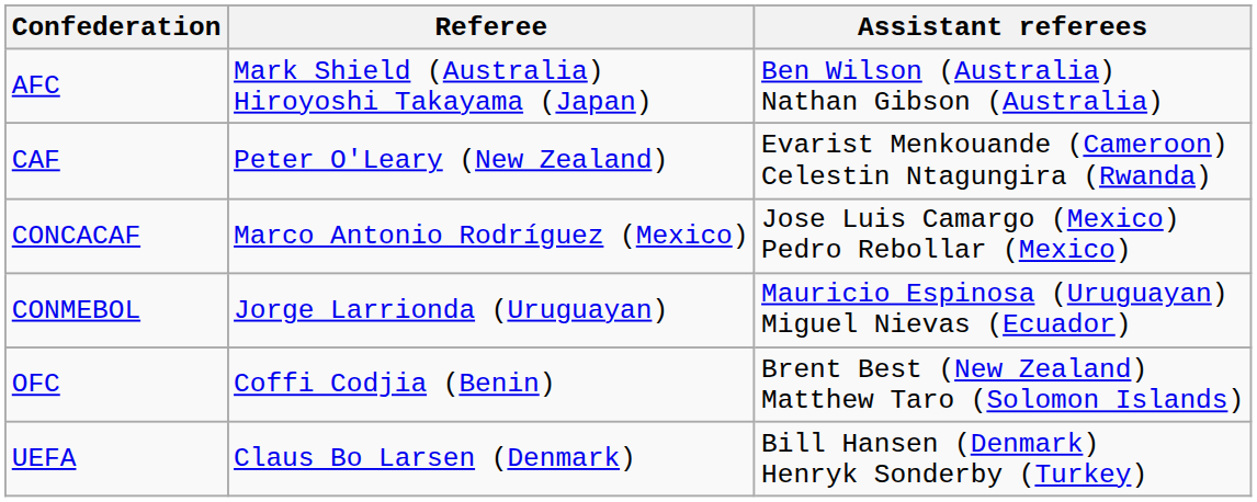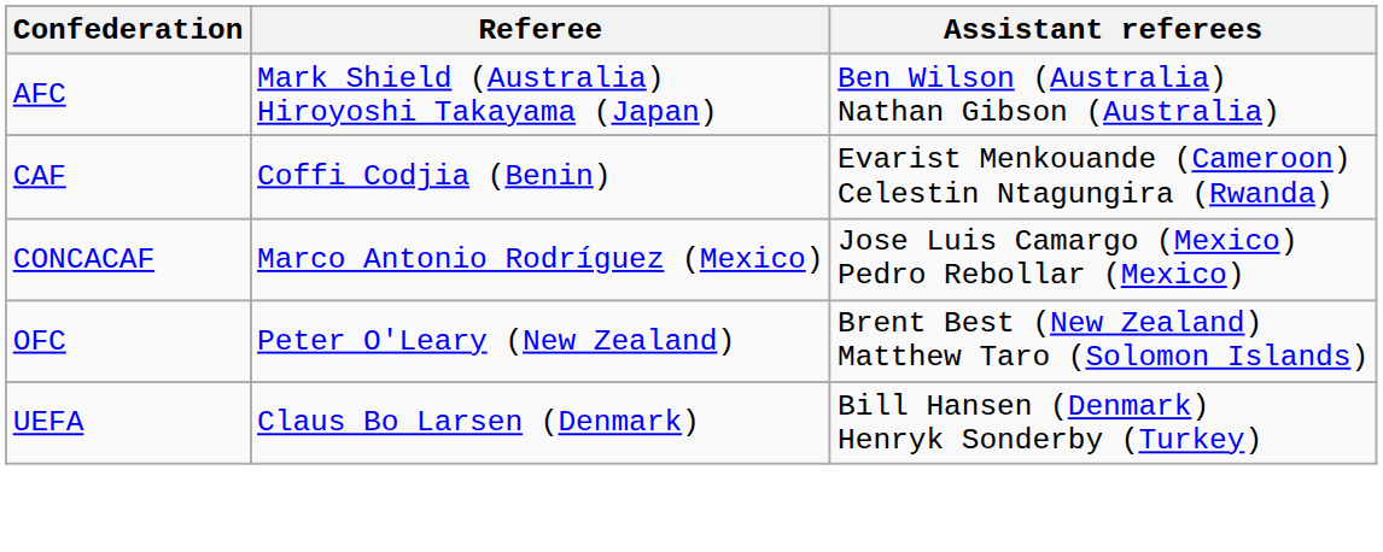CAF | Referee: Peter O'Leary (New Zealand) -> Coffi Codjia (Benin)
- row: CONMEBOL | Jorge Larrionda (Uruguayan) | Mauricio Espinosa (Uruguayan) Miguel Nievas (Ecuador)
OFC | Referee: Coffi Codjia (Benin) -> Peter O'Leary (New Zealand)
